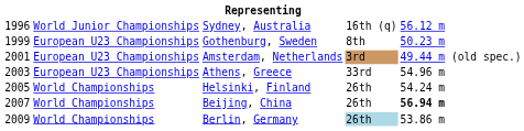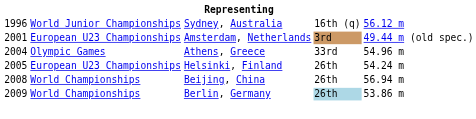- row: 1999 | European U23 Championships | Gothenburg, Sweden | 8th | 50.23 m
Athens, Greece | column 1: 2003 -> 2004
Athens, Greece | column 2: European U23 Championships -> Olympic Games
Helsinki, Finland | column 2: World Championships -> European U23 Championships
Beijing, China | column 1: 2007 -> 2008
Beijing, China | column 5: bold -> normal
